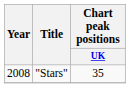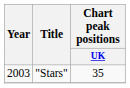"Stars" | Year: 2008 -> 2003
